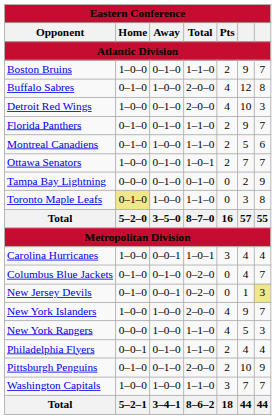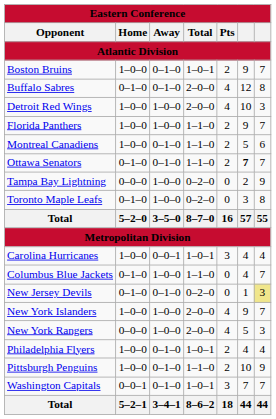Boston Bruins | column 4: 1–1–0 -> 1–0–1
Buffalo Sabres | column 3: 1–0–0 -> 0–1–0
Detroit Red Wings | column 3: 0–1–0 -> 1–0–0
Florida Panthers | column 2: 0–1–0 -> 1–0–0
Florida Panthers | column 3: 0–1–0 -> 1–0–0
Montreal Canadiens | column 2: 0–1–0 -> 1–0–0
Montreal Canadiens | column 3: 1–0–0 -> 0–1–0
Ottawa Senators | column 2: 1–0–0 -> 0–1–0
Ottawa Senators | column 4: 1–0–1 -> 1–1–0
Ottawa Senators | column 6: normal -> bold
Tampa Bay Lightning | column 3: 0–1–0 -> 1–0–0
Tampa Bay Lightning | column 4: 0–1–0 -> 0–2–0
Toronto Maple Leafs | column 2: khaki background -> no background
Toronto Maple Leafs | column 4: 1–1–0 -> 0–2–0
Columbus Blue Jackets | column 3: 0–1–0 -> 1–0–0
Columbus Blue Jackets | column 4: 0–2–0 -> 1–1–0
New Jersey Devils | column 3: 0–0–1 -> 0–1–0
New York Rangers | column 4: 1–1–0 -> 2–0–0
Philadelphia Flyers | column 2: 0–0–1 -> 1–0–0
Philadelphia Flyers | column 4: 1–1–0 -> 1–0–1
Pittsburgh Penguins | column 2: 0–1–0 -> 1–0–0
Pittsburgh Penguins | column 4: 2–0–0 -> 1–1–0
Washington Capitals | column 2: 1–0–0 -> 0–0–1
Washington Capitals | column 3: 1–0–0 -> 0–1–0
Washington Capitals | column 4: 1–1–0 -> 1–0–1
